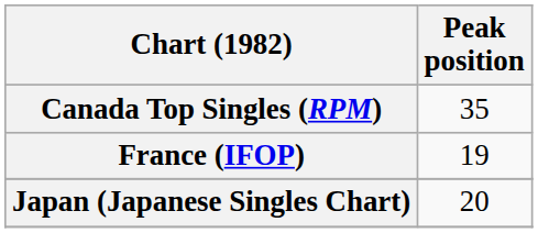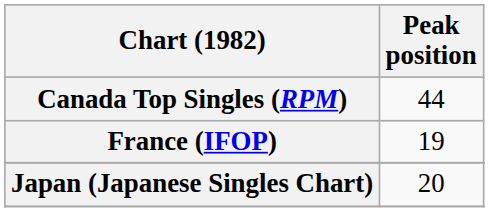Canada Top Singles (RPM) | Peak position: 35 -> 44
